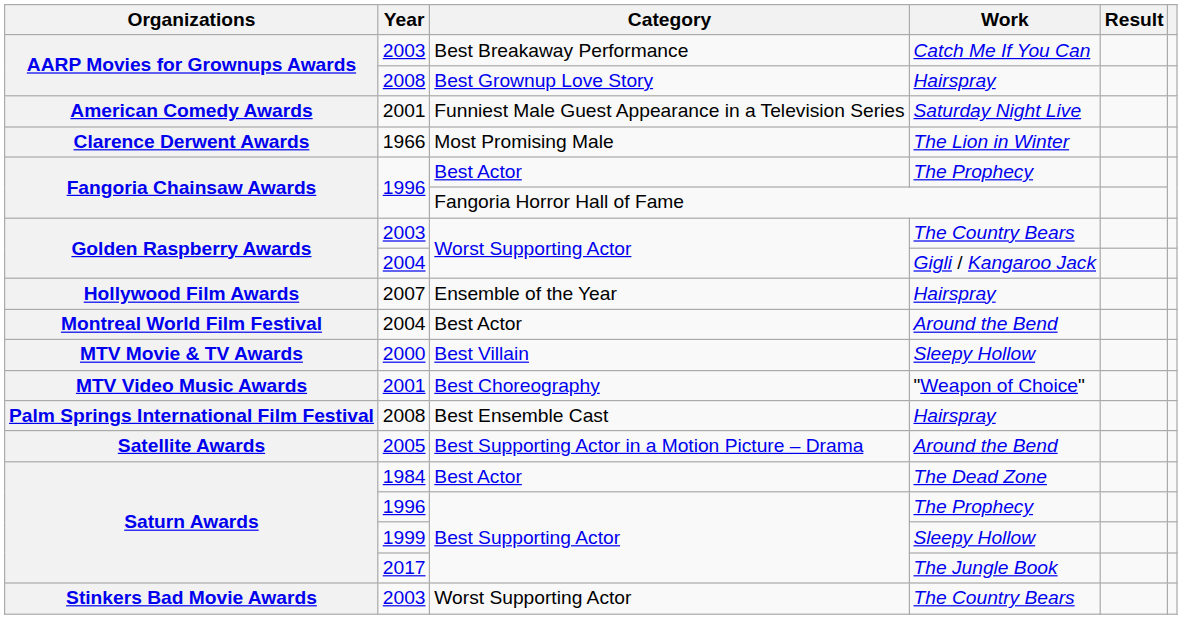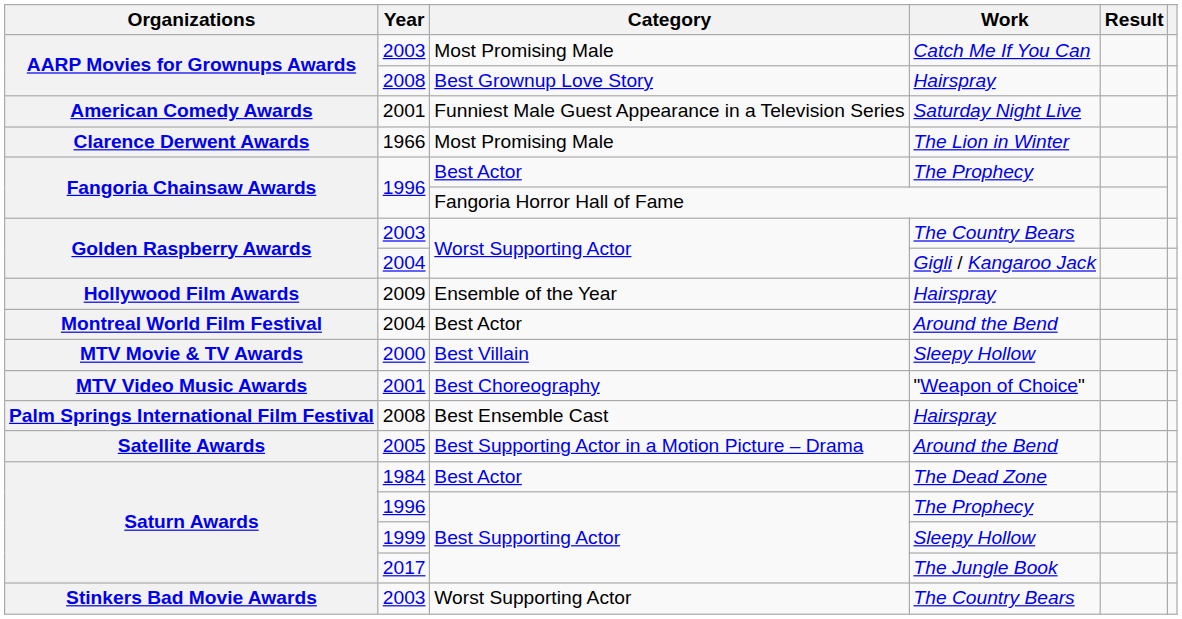AARP Movies for Grownups Awards / Catch Me If You Can | Category: Best Breakaway Performance -> Most Promising Male
Hollywood Film Awards | Year: 2007 -> 2009
